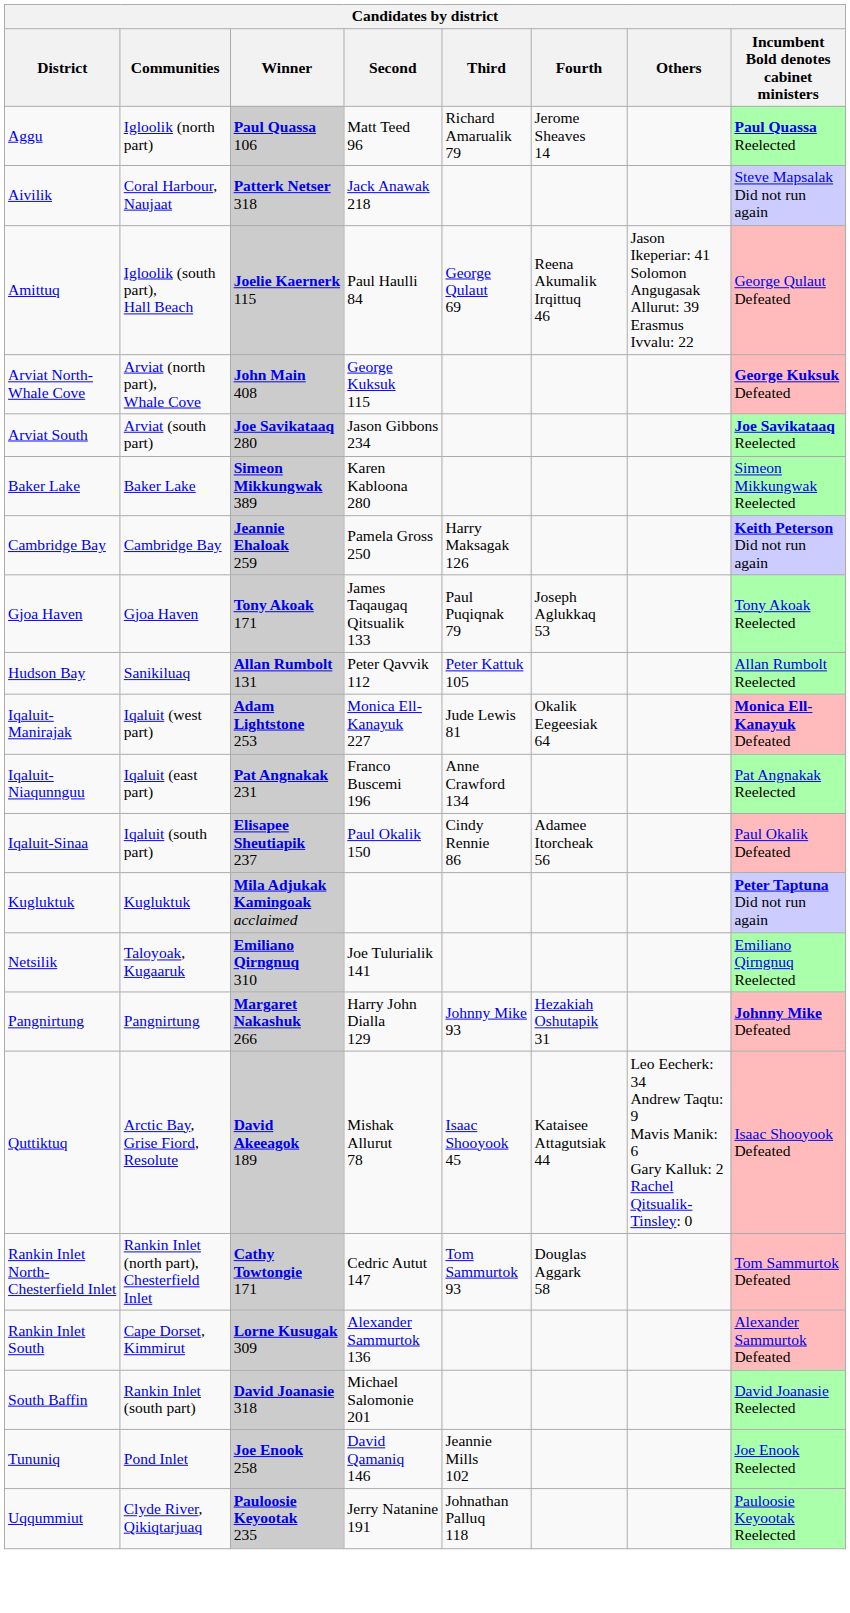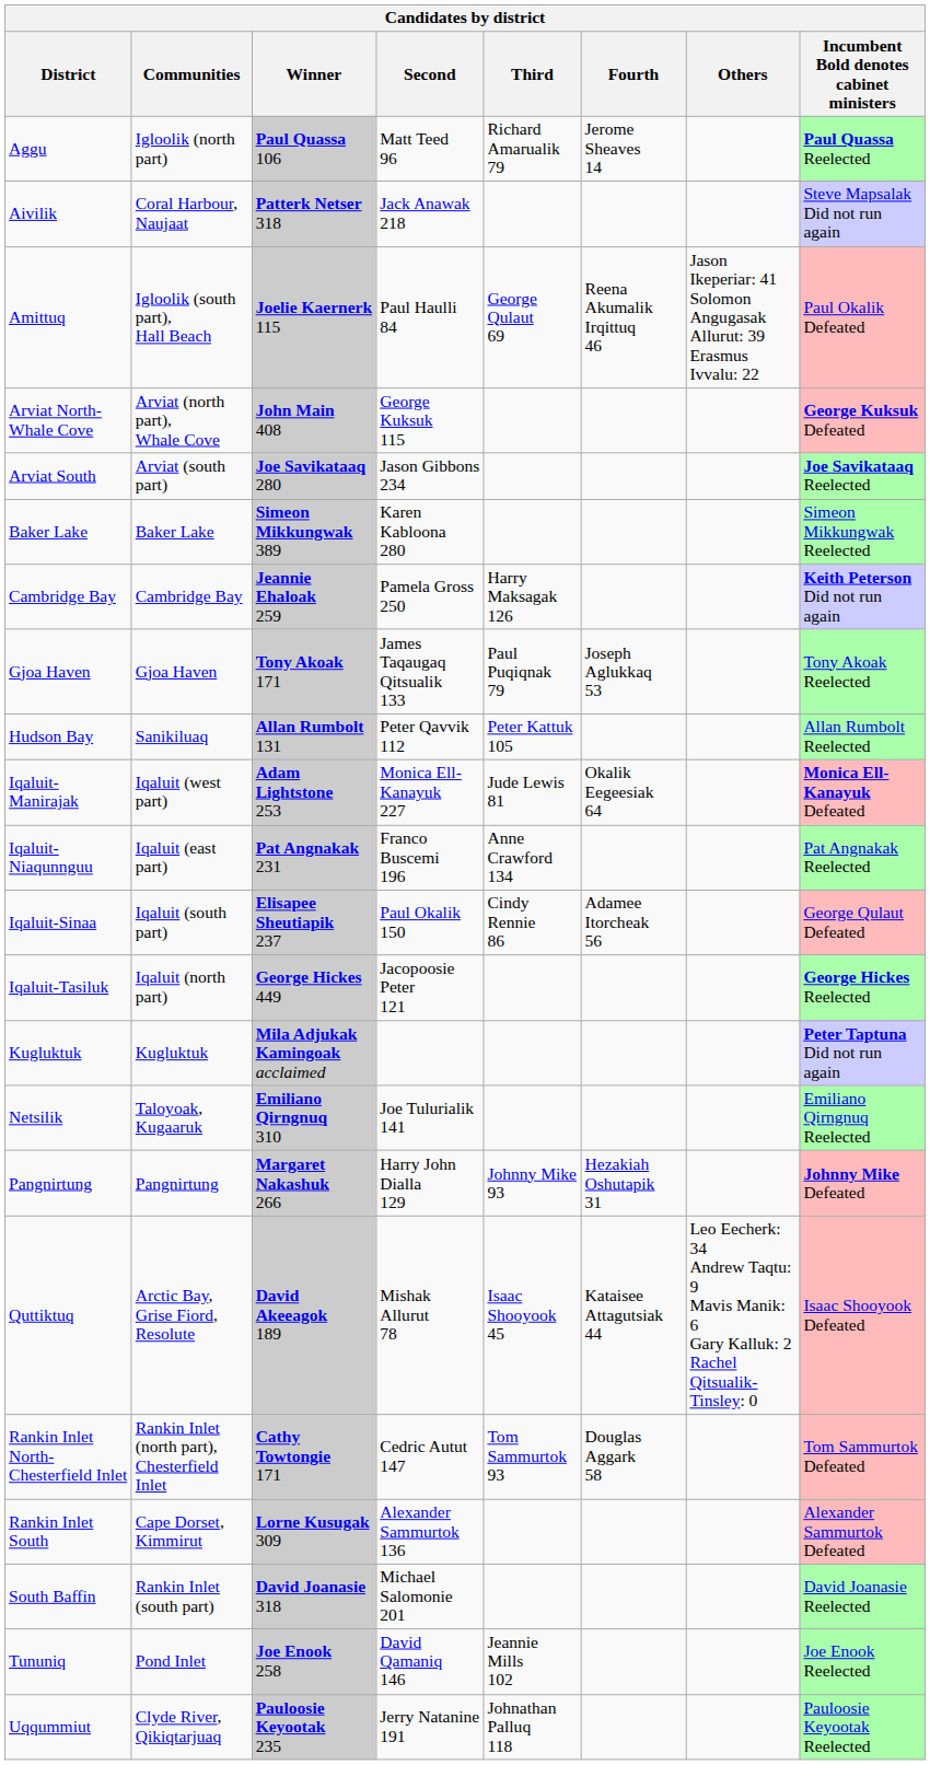Amittuq | Incumbent Bold denotes cabinet ministers: George Qulaut Defeated -> Paul Okalik Defeated
Iqaluit-Sinaa | Incumbent Bold denotes cabinet ministers: Paul Okalik Defeated -> George Qulaut Defeated
+ row: Iqaluit-Tasiluk | Iqaluit (north part) | George Hickes 449 | Jacopoosie Peter 121 | George Hickes Reelected
